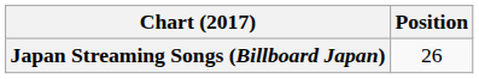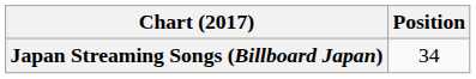Japan Streaming Songs (Billboard Japan) | Position: 26 -> 34
